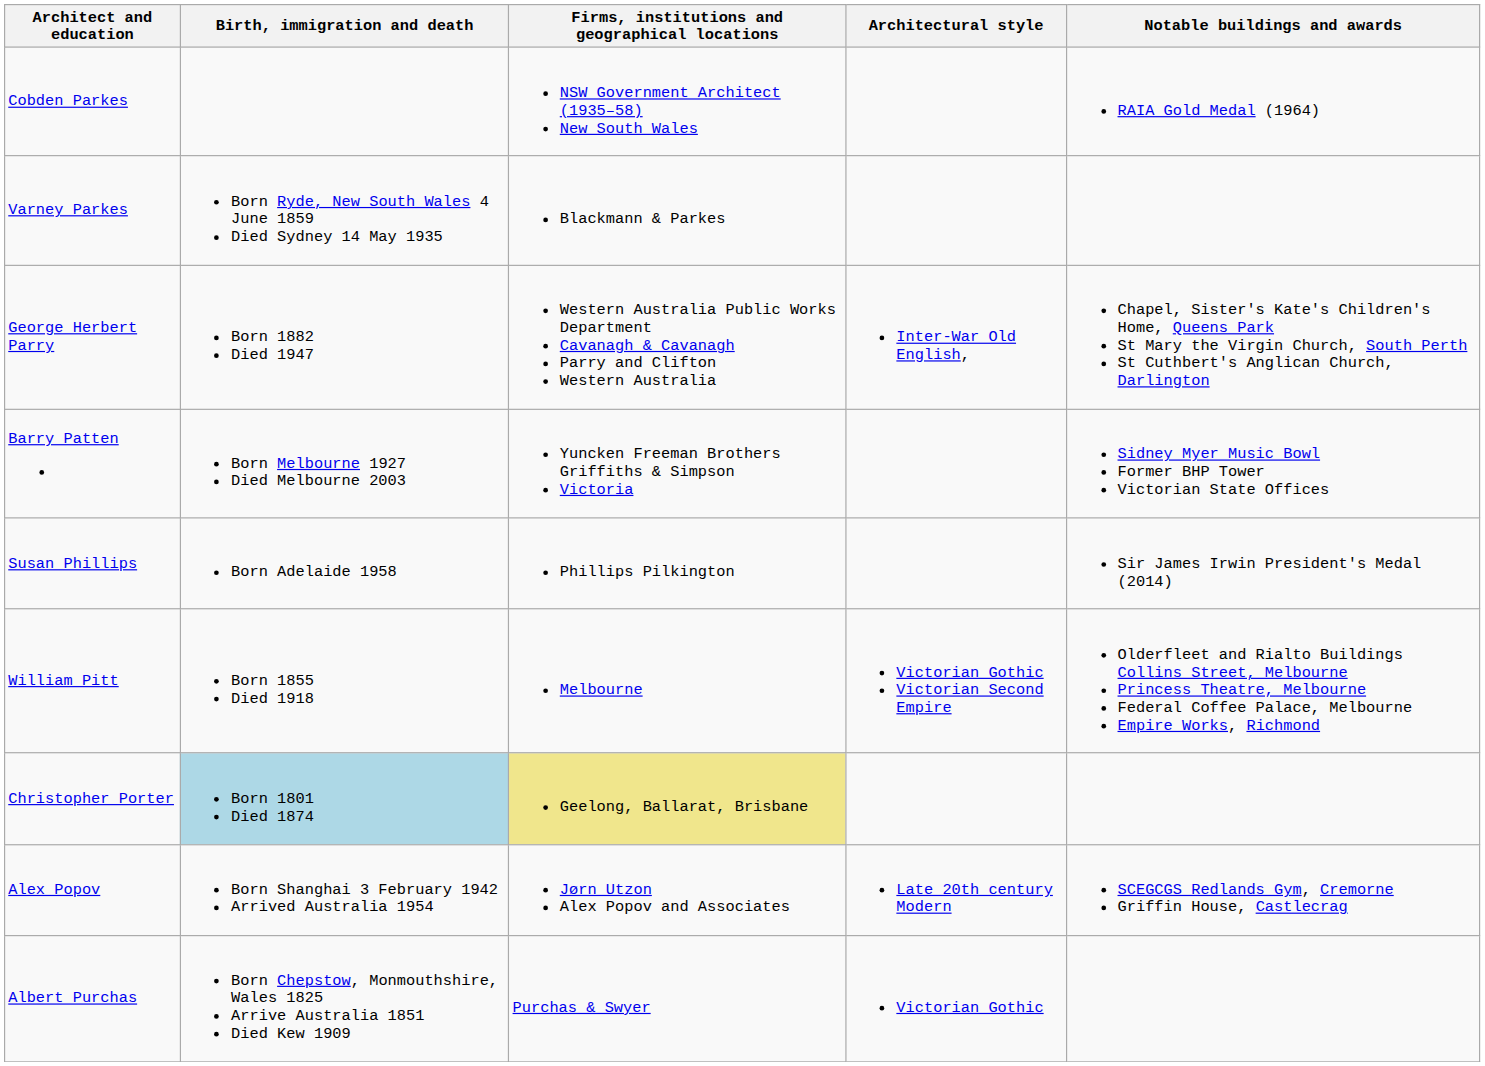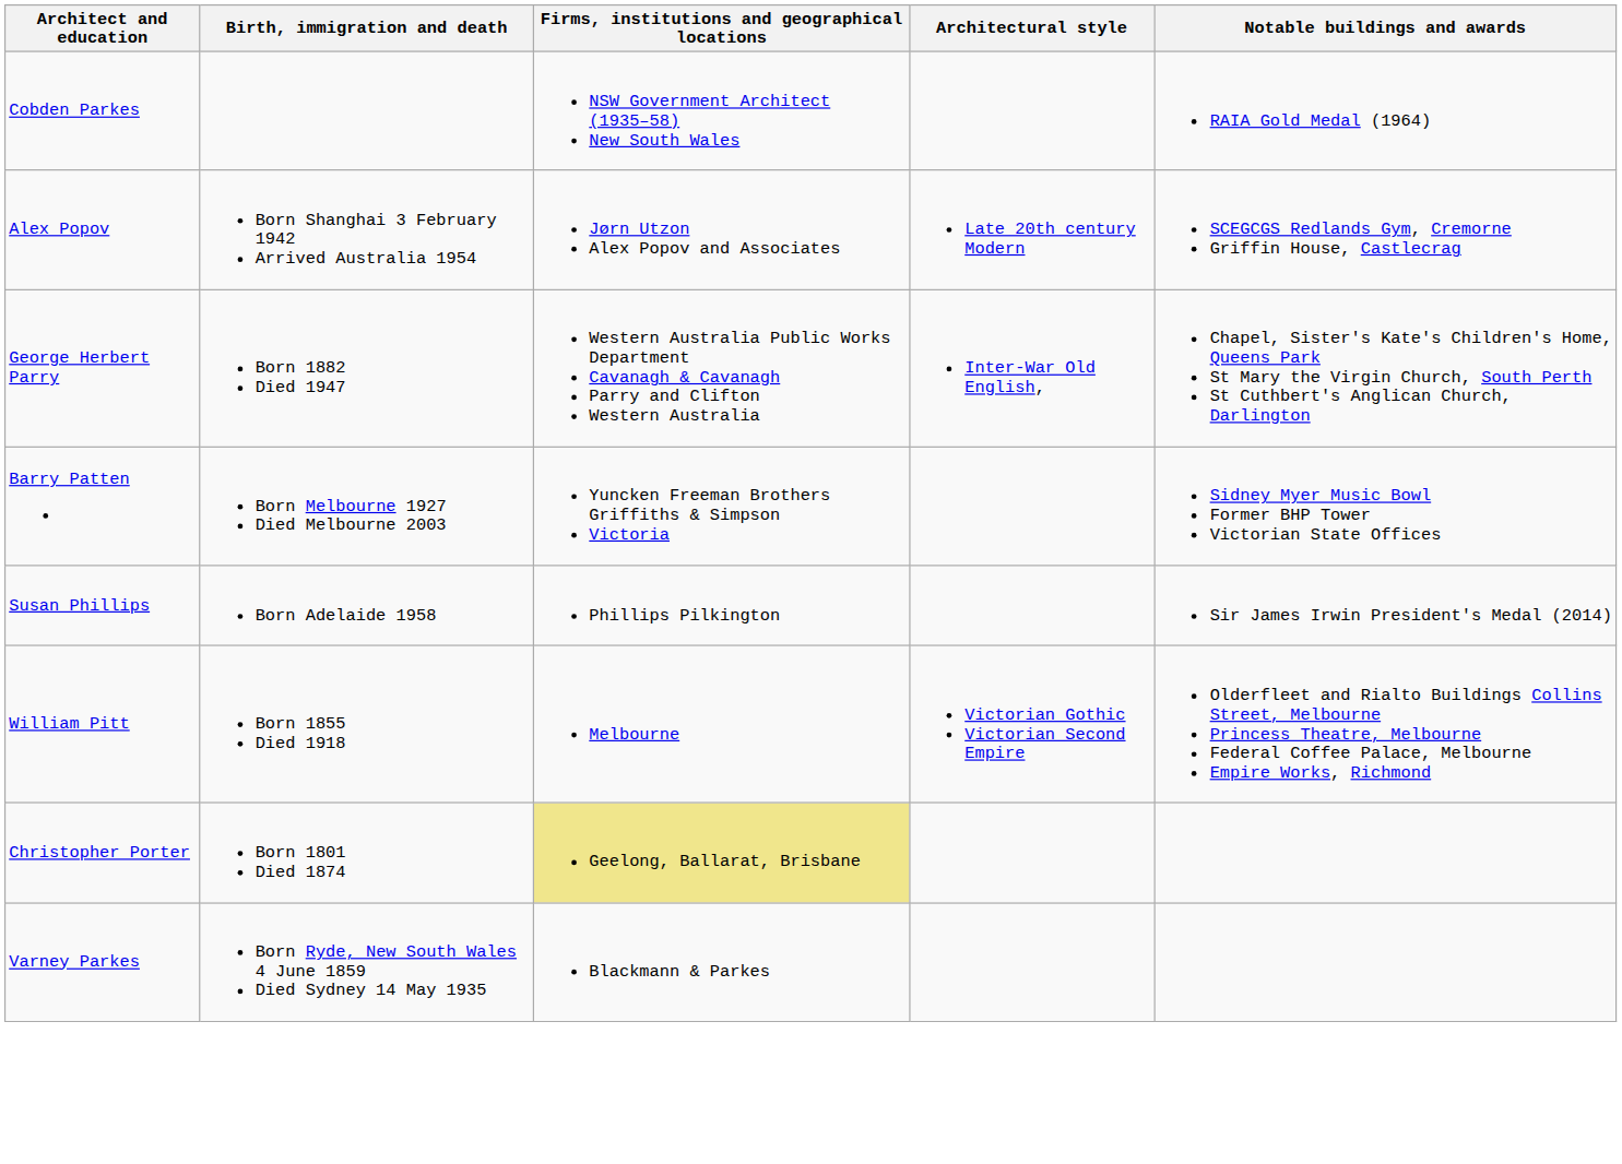rows swapped: Varney Parkes <-> Alex Popov
Christopher Porter | Birth, immigration and death: lightblue background -> no background
- row: Albert Purchas | Born Chepstow, Monmouthshire, Wales 1825 Arrive Australia 1851 Died Kew 1909 | Purchas & Swyer | Victorian Gothic
